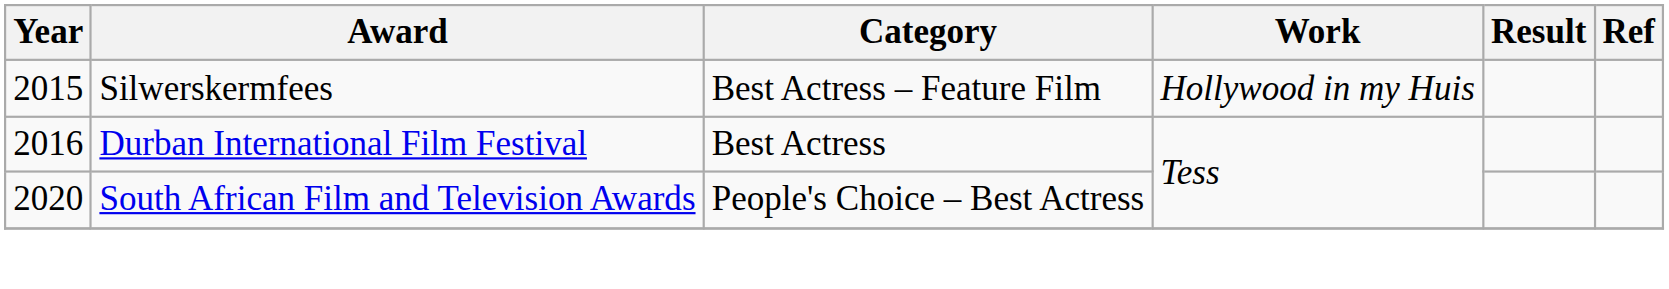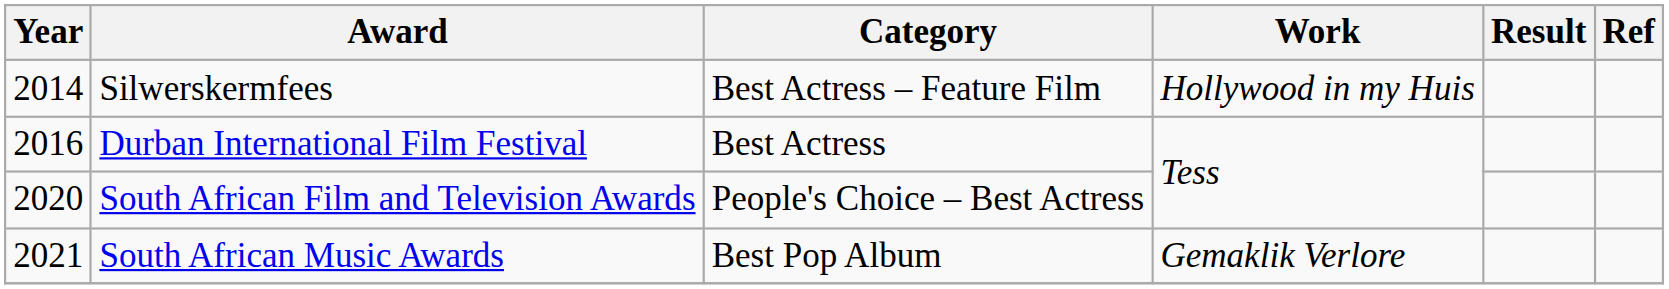Silwerskermfees | Year: 2015 -> 2014
+ row: 2021 | South African Music Awards | Best Pop Album | Gemaklik Verlore
